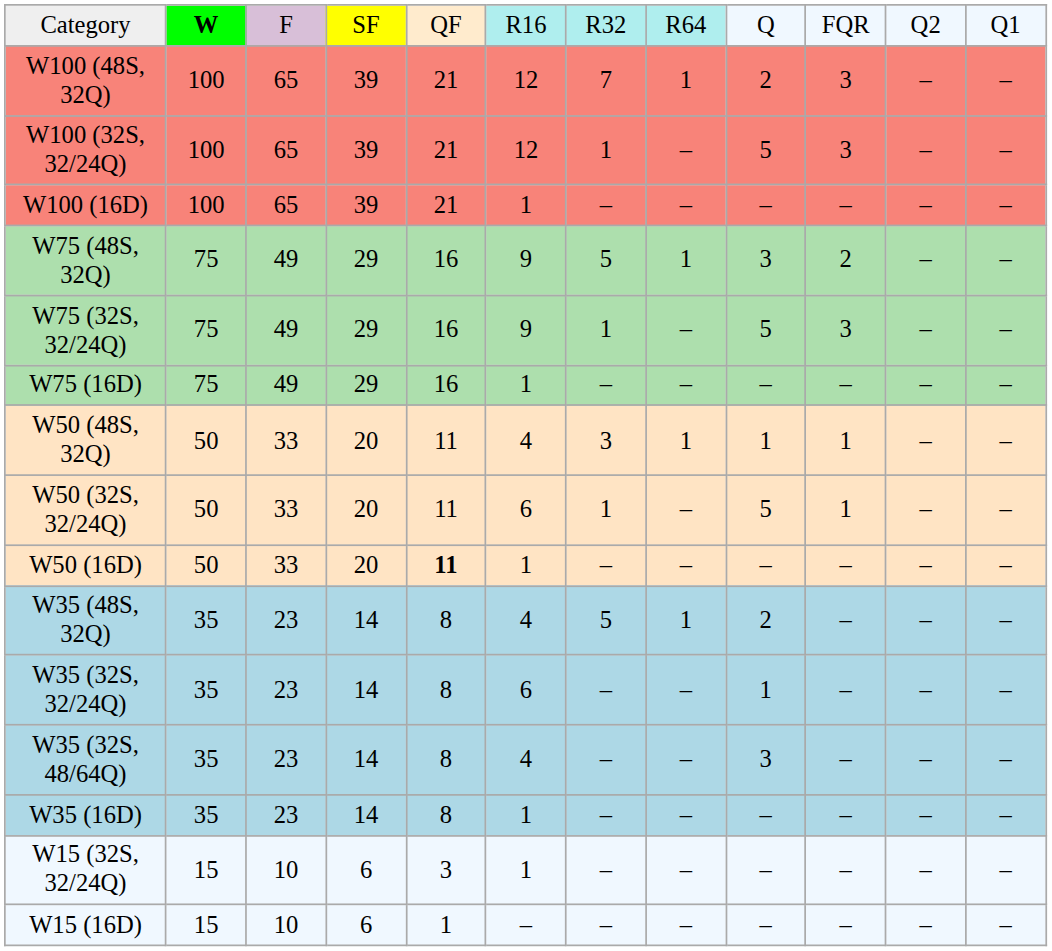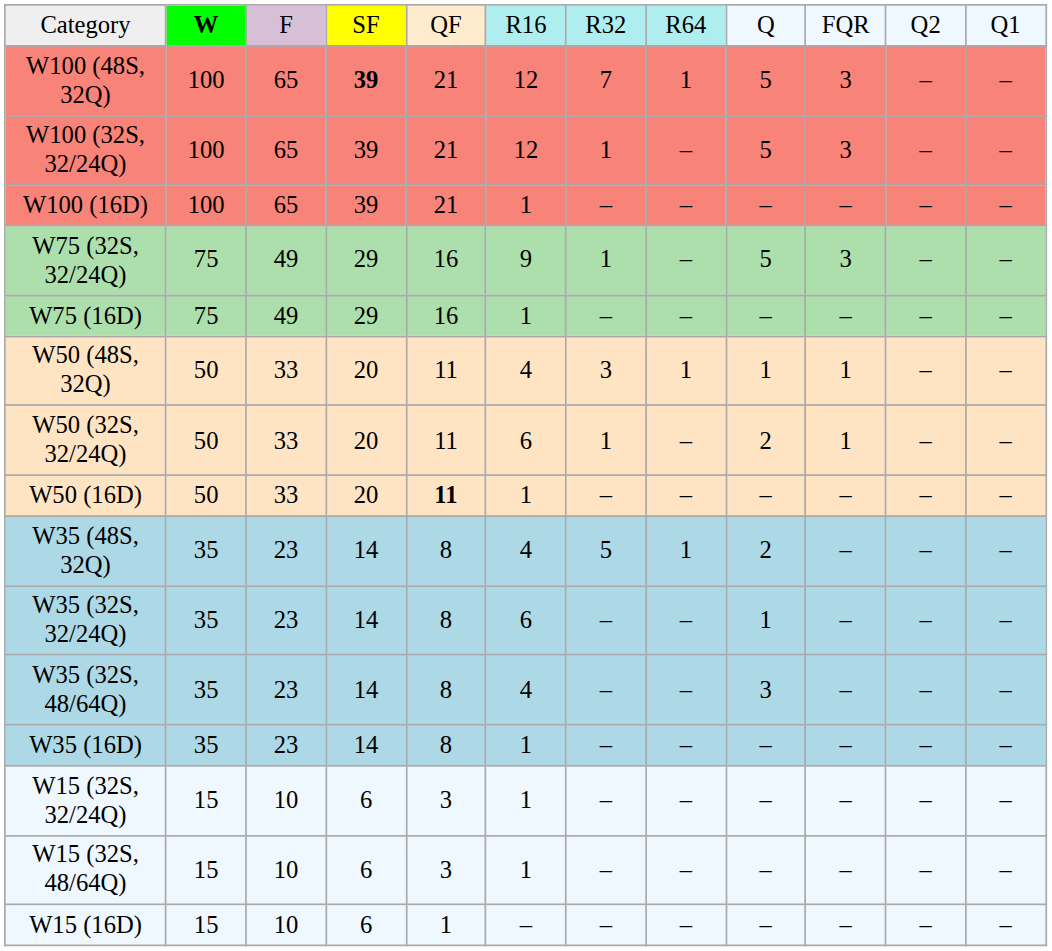W100 (48S, 32Q) | column 4: normal -> bold
W100 (48S, 32Q) | column 9: 2 -> 5
- row: W75 (48S, 32Q) | 75 | 49 | 29 | 16 | 9 | 5 | 1 | 3 | 2 | – | –
W50 (32S, 32/24Q) | column 9: 5 -> 2
+ row: W15 (32S, 48/64Q) | 15 | 10 | 6 | 3 | 1 | – | – | – | – | – | –
